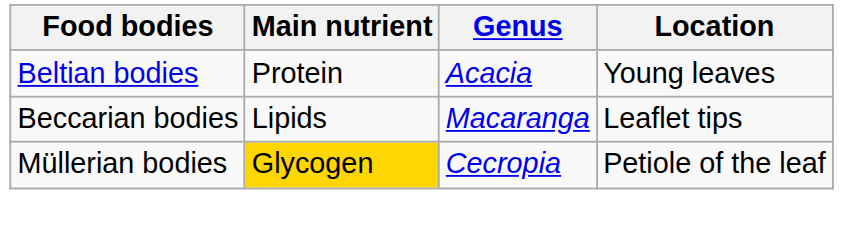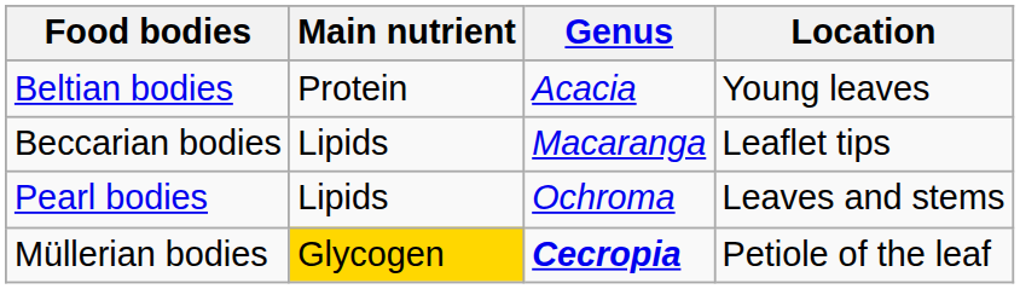+ row: Pearl bodies | Lipids | Ochroma | Leaves and stems
Müllerian bodies | Genus: normal -> bold
